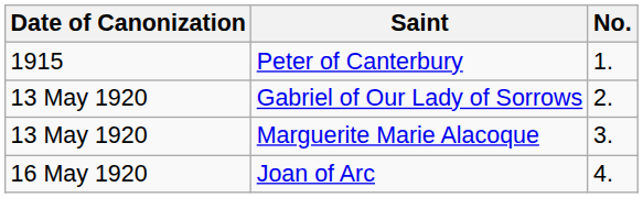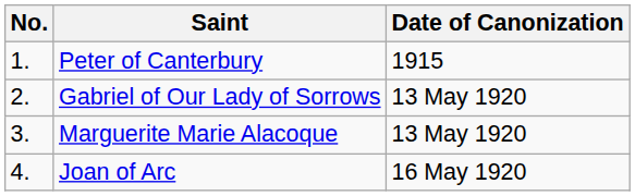columns swapped: No. <-> Date of Canonization
